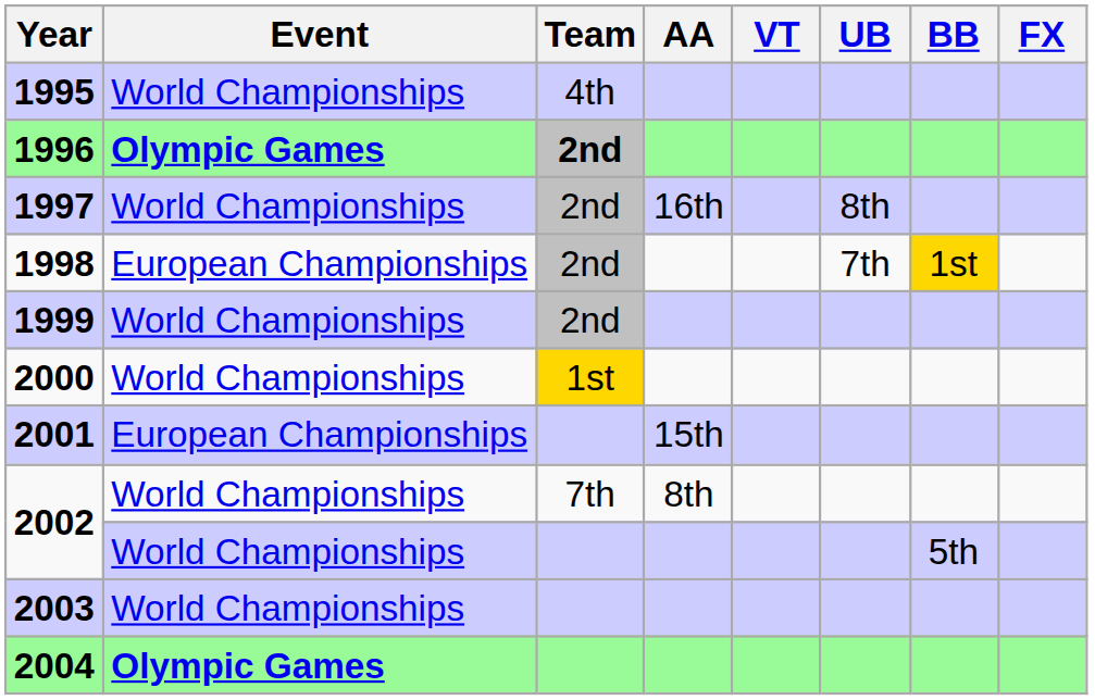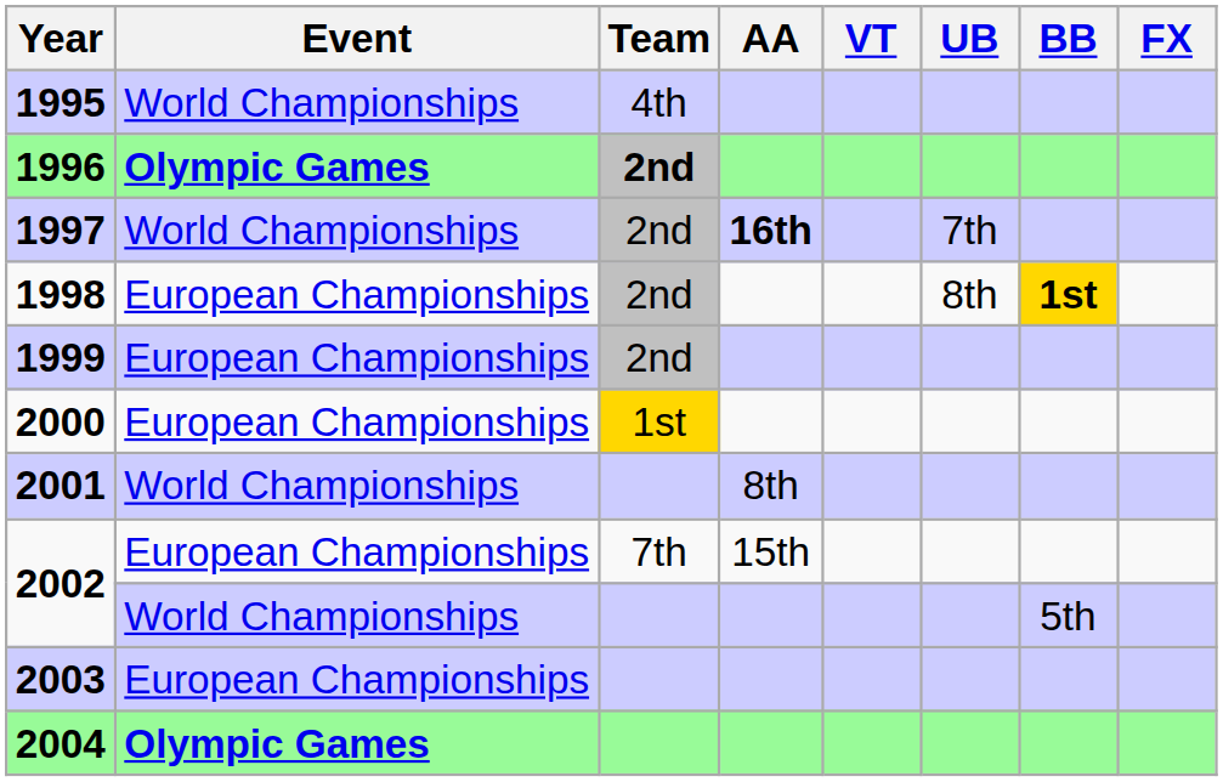1997 | AA: normal -> bold
1997 | UB: 8th -> 7th
1998 | UB: 7th -> 8th
1998 | BB: normal -> bold
1999 | Event: World Championships -> European Championships
2000 | Event: World Championships -> European Championships
2001 | Event: European Championships -> World Championships
2001 | AA: 15th -> 8th
2002 / 7th | Event: World Championships -> European Championships
2002 / 7th | AA: 8th -> 15th
2003 | Event: World Championships -> European Championships
